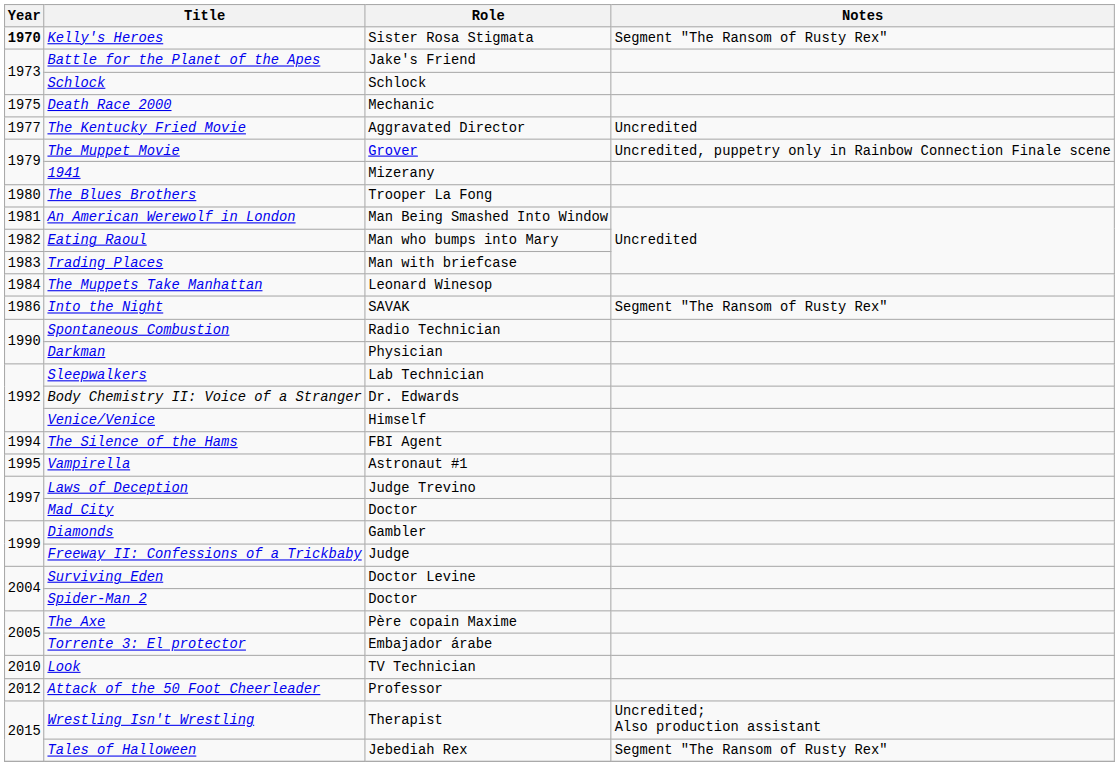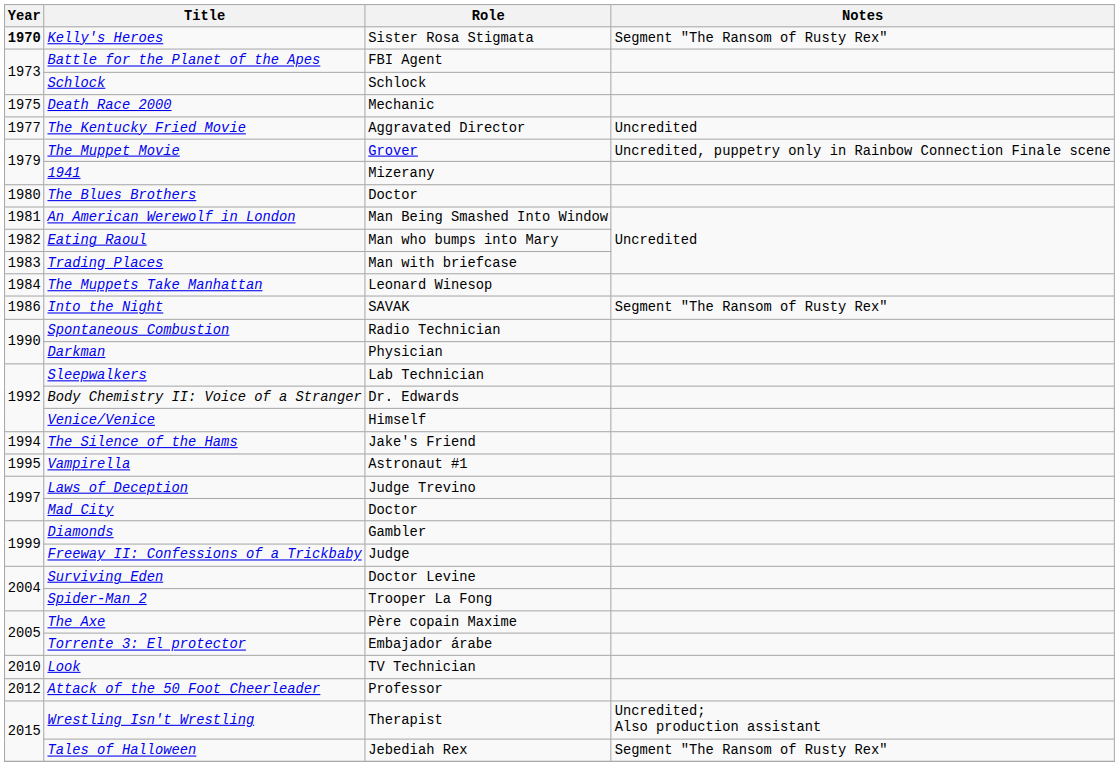Battle for the Planet of the Apes | Role: Jake's Friend -> FBI Agent
The Blues Brothers | Role: Trooper La Fong -> Doctor
The Silence of the Hams | Role: FBI Agent -> Jake's Friend
Spider-Man 2 | Role: Doctor -> Trooper La Fong
